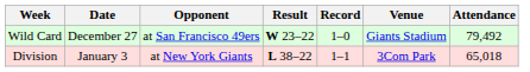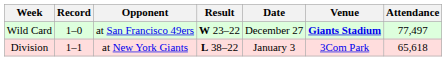columns swapped: Date <-> Record
Wild Card | Venue: normal -> bold
Wild Card | Attendance: 79,492 -> 77,497
Division | Attendance: 65,018 -> 65,618
